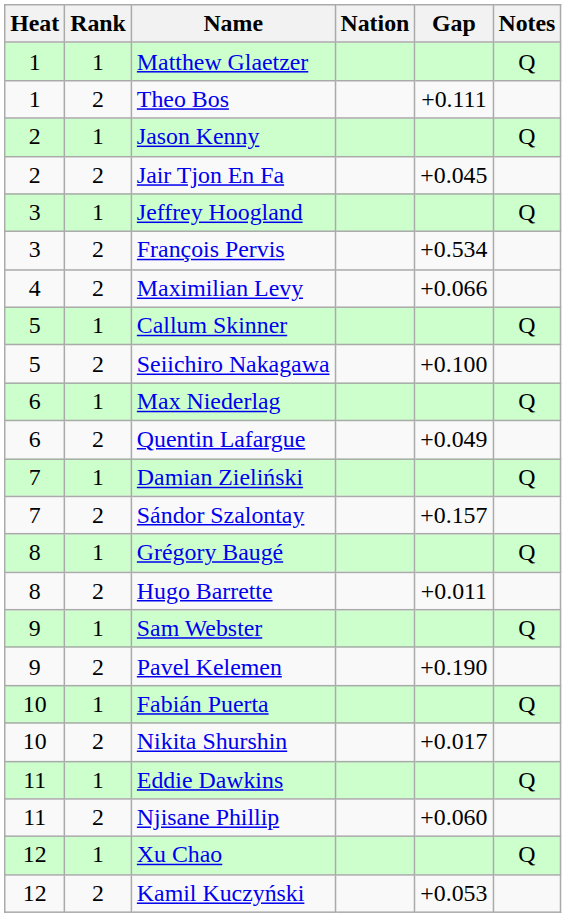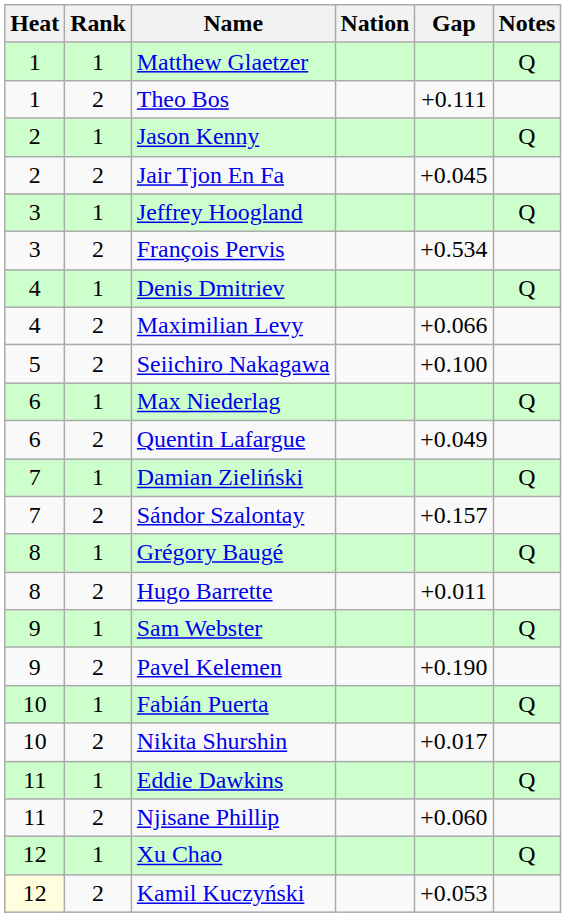+ row: 4 | 1 | Denis Dmitriev | Q
- row: 5 | 1 | Callum Skinner | Q
Kamil Kuczyński | Heat: no background -> lightyellow background
